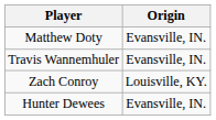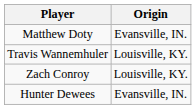Travis Wannemhuler | Origin: Evansville, IN. -> Louisville, KY.
